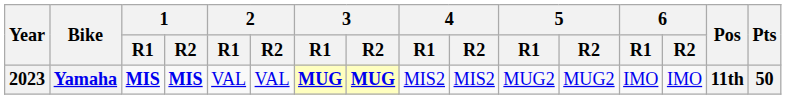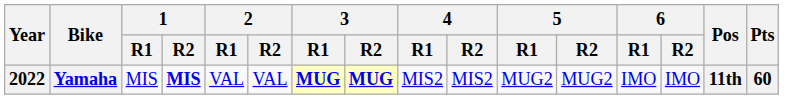Yamaha | Year: 2023 -> 2022
Yamaha | 1 / R1: bold -> normal
Yamaha | Pts: 50 -> 60
